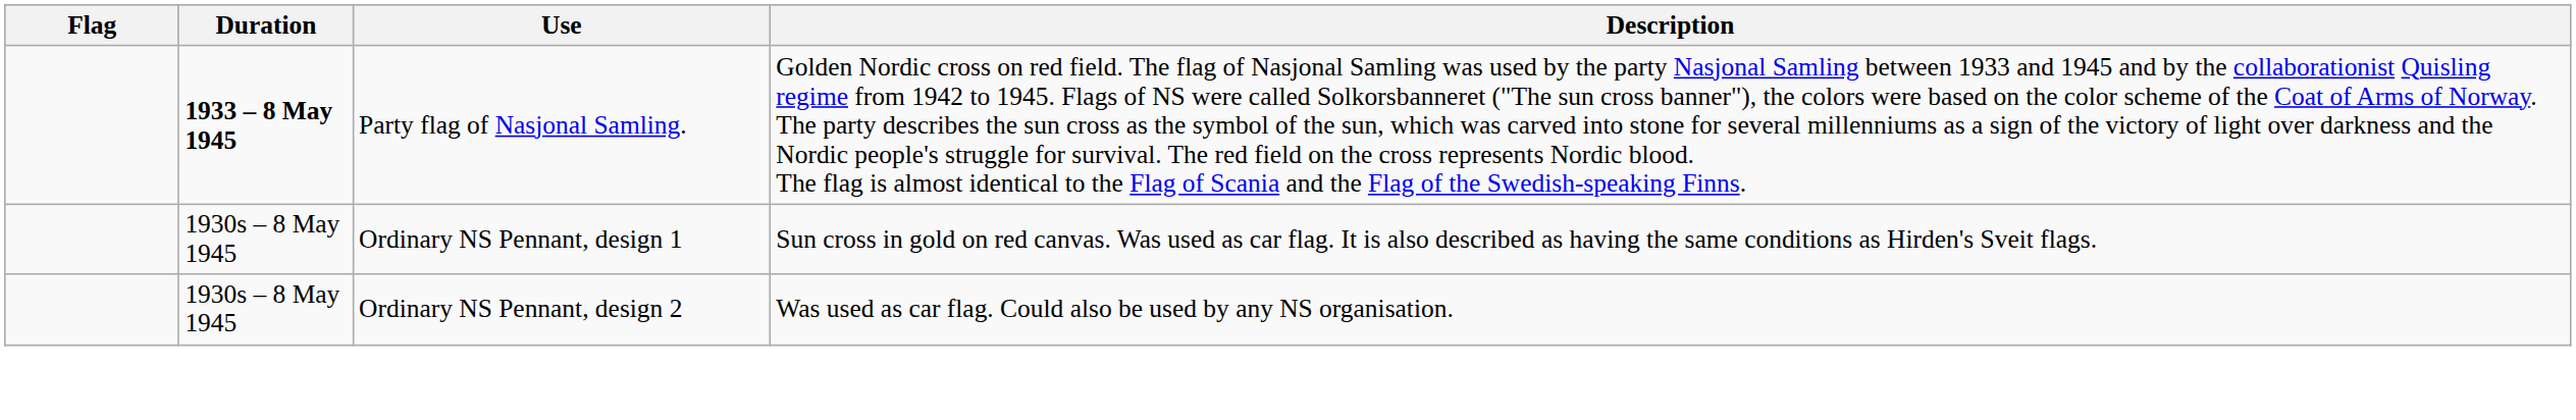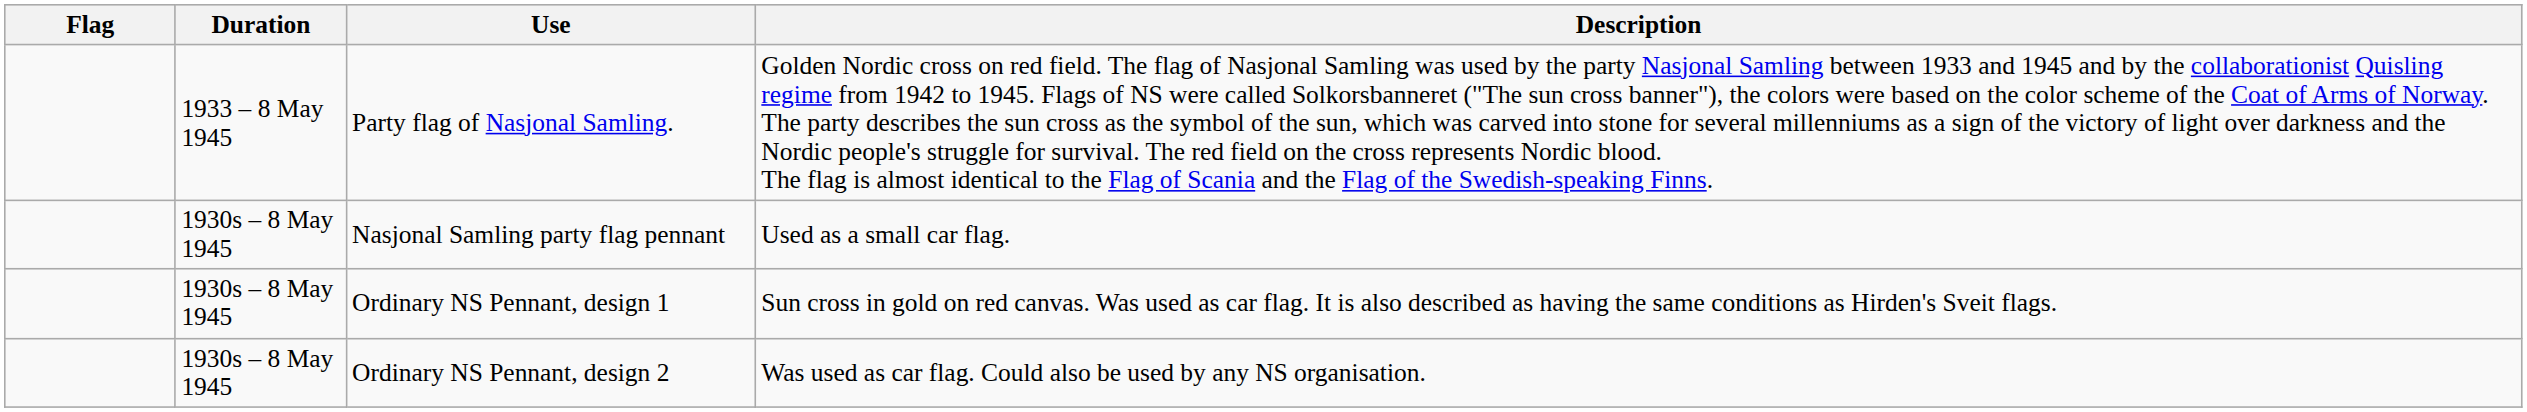Party flag of Nasjonal Samling. | Duration: bold -> normal
+ row: 1930s – 8 May 1945 | Nasjonal Samling party flag pennant | Used as a small car flag.
